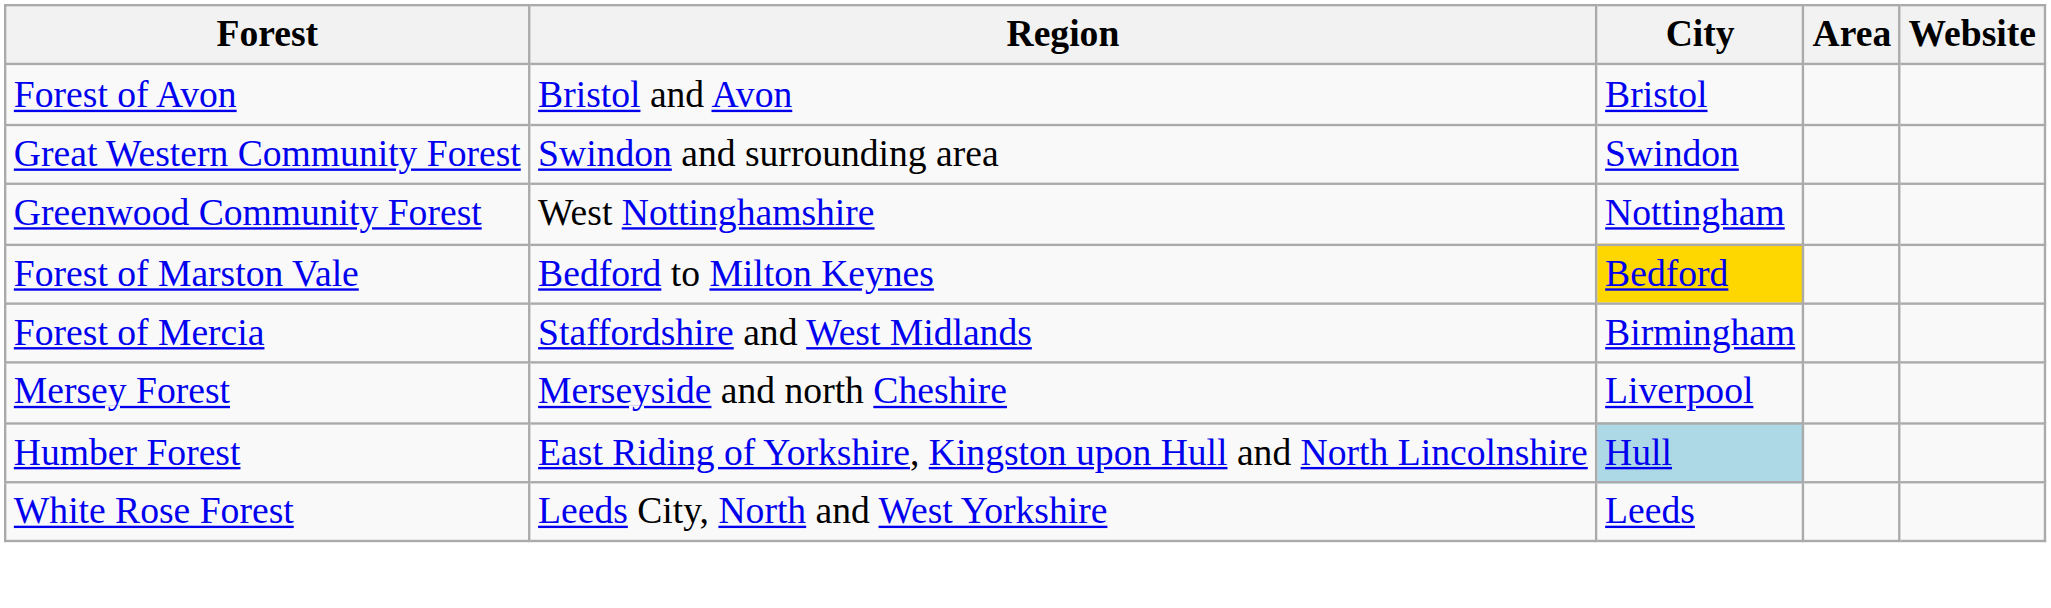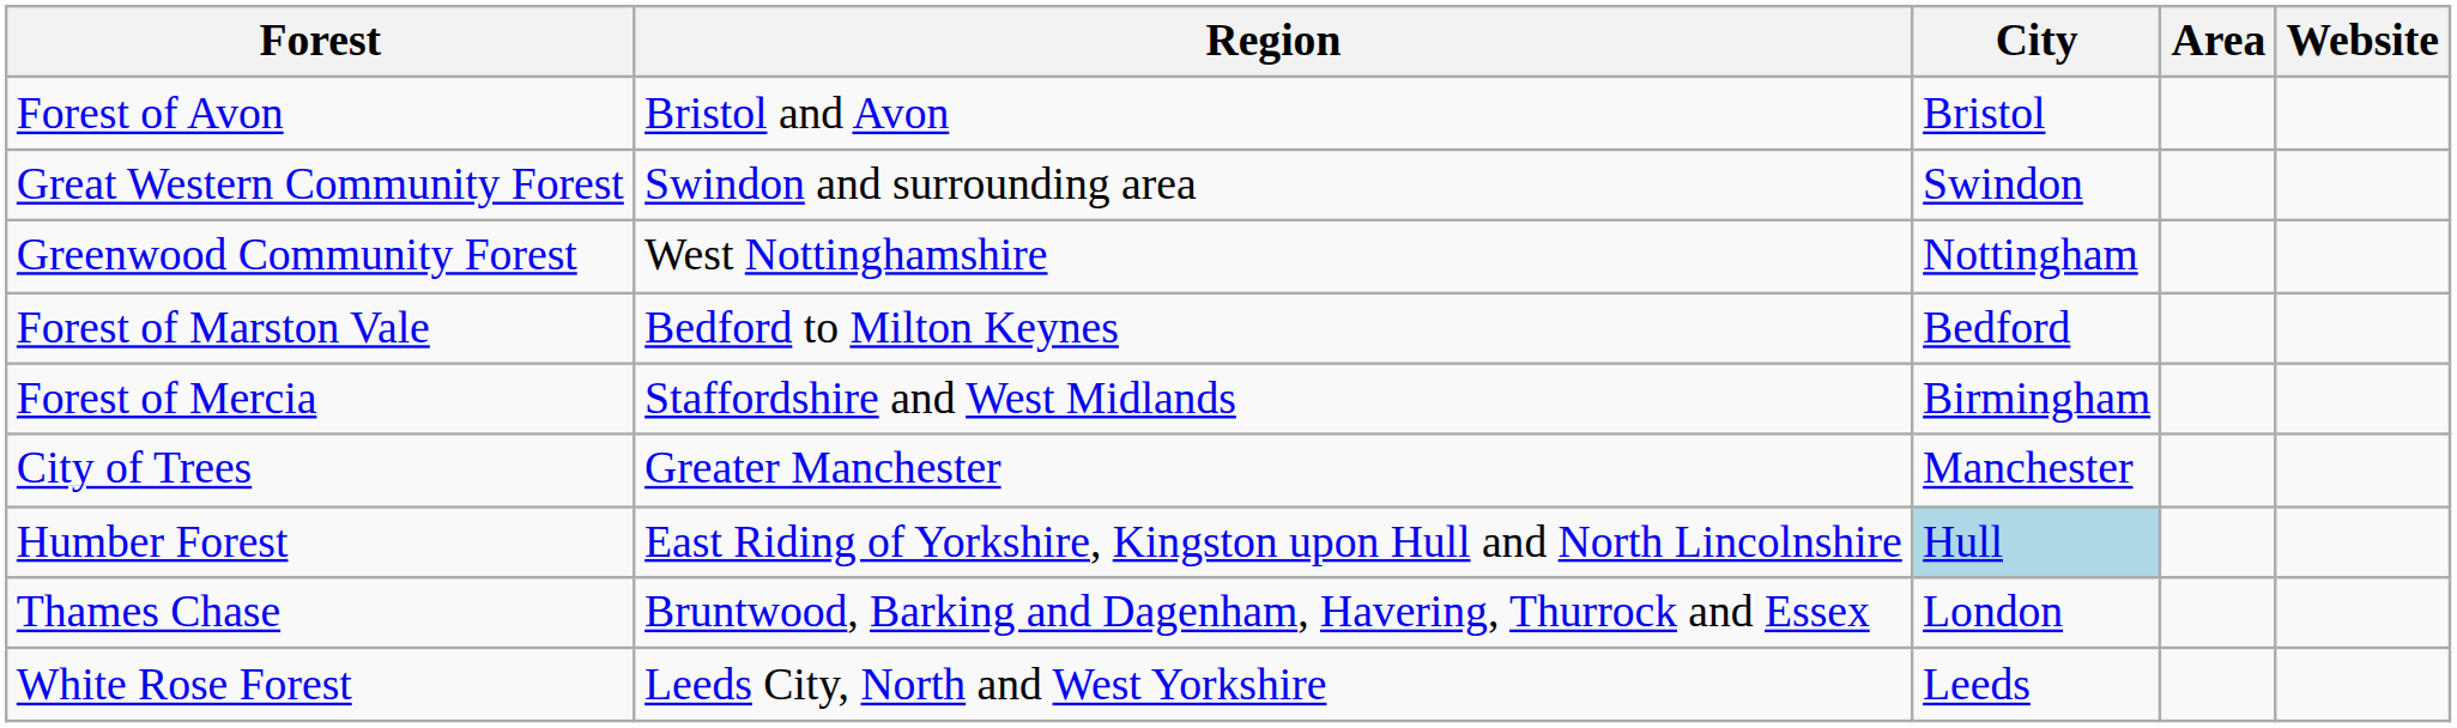Forest of Marston Vale | City: gold background -> no background
- row: Mersey Forest | Merseyside and north Cheshire | Liverpool
+ row: City of Trees | Greater Manchester | Manchester
+ row: Thames Chase | Bruntwood, Barking and Dagenham, Havering, Thurrock and Essex | London
